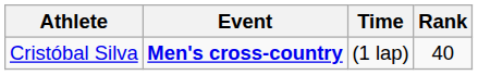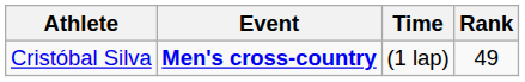Cristóbal Silva | Rank: 40 -> 49
